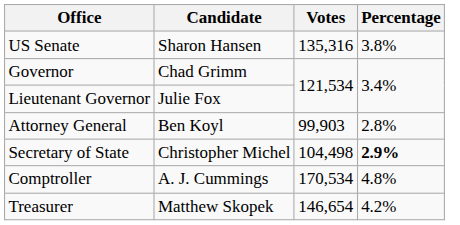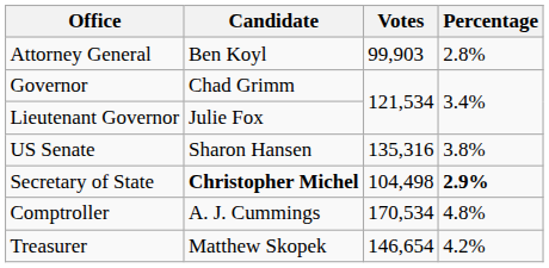rows swapped: US Senate <-> Attorney General
Secretary of State | Candidate: normal -> bold
